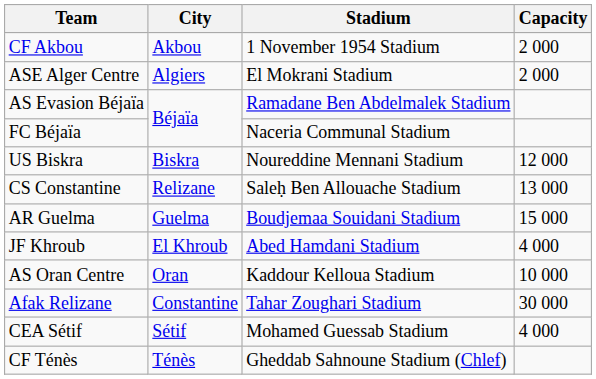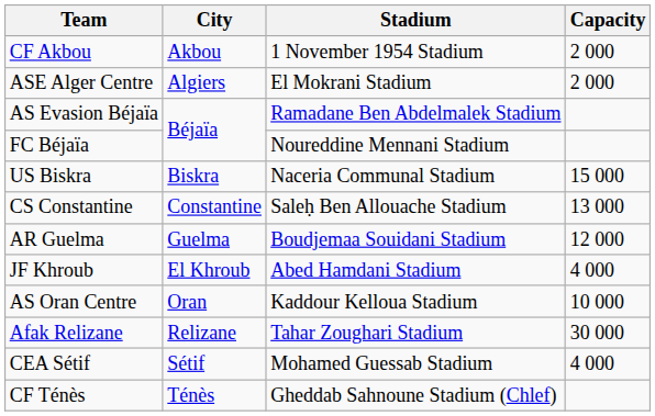FC Béjaïa | Stadium: Naceria Communal Stadium -> Noureddine Mennani Stadium
US Biskra | Stadium: Noureddine Mennani Stadium -> Naceria Communal Stadium
US Biskra | Capacity: 12 000 -> 15 000
CS Constantine | City: Relizane -> Constantine
AR Guelma | Capacity: 15 000 -> 12 000
Afak Relizane | City: Constantine -> Relizane
